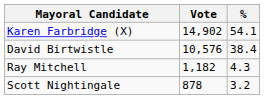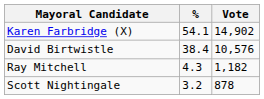columns swapped: Vote <-> %
